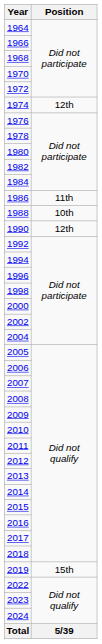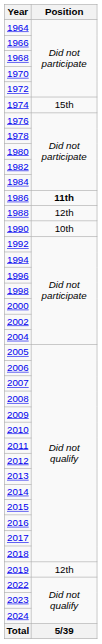1974 | Position: 12th -> 15th
1986 | Position: normal -> bold
1988 | Position: 10th -> 12th
1990 | Position: 12th -> 10th
2019 | Position: 15th -> 12th
